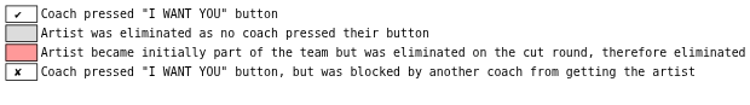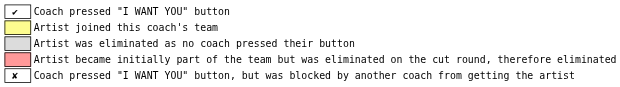+ row: Artist joined this coach's team
